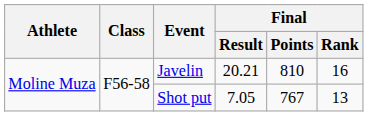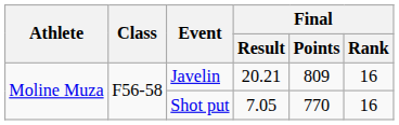Javelin | Final / Points: 810 -> 809
Shot put | Final / Points: 767 -> 770
Shot put | Final / Rank: 13 -> 16
